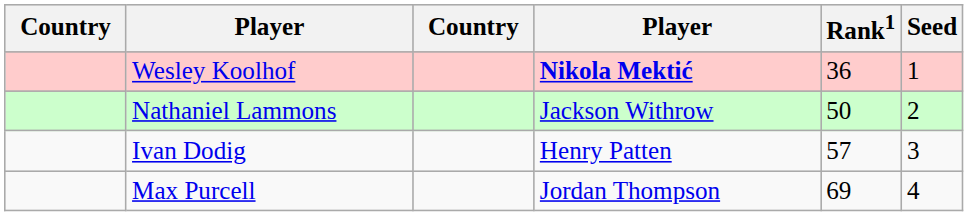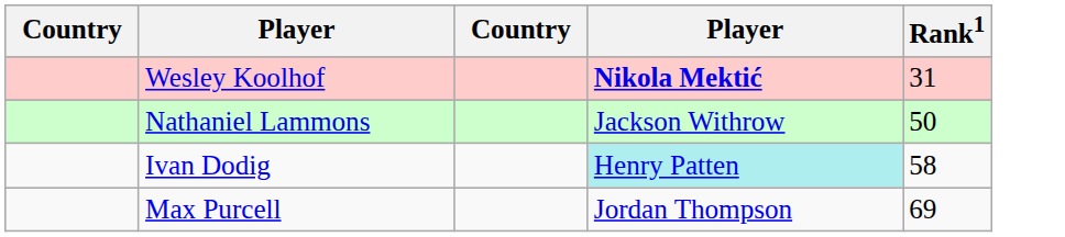- column: Seed | 1 | 2 | 3 | 4
Wesley Koolhof | Rank1: 36 -> 31
Ivan Dodig | column 4: no background -> paleturquoise background
Ivan Dodig | Rank1: 57 -> 58
